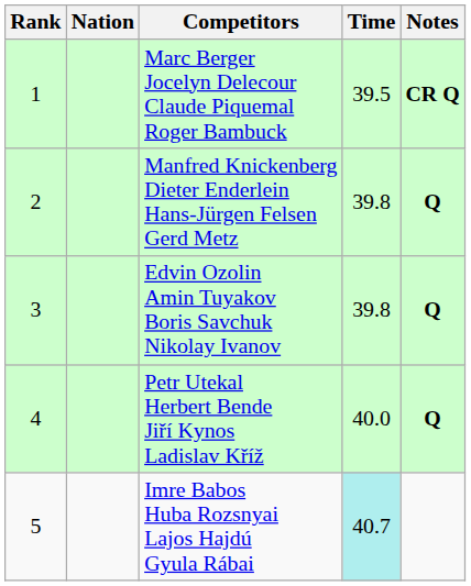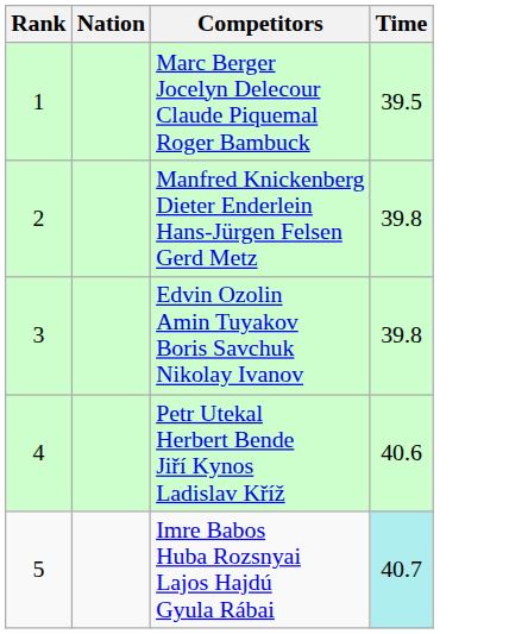- column: Notes | CR Q | Q | Q | Q
Petr Utekal Herbert Bende Jiří Kynos Ladislav Kříž | Time: 40.0 -> 40.6
